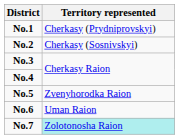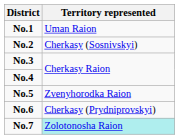No.1 | Territory represented: Cherkasy (Prydniprovskyi) -> Uman Raion
No.6 | Territory represented: Uman Raion -> Cherkasy (Prydniprovskyi)
